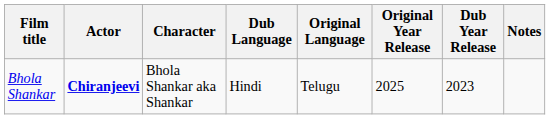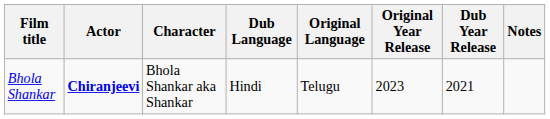Bhola Shankar | Original Year Release: 2025 -> 2023
Bhola Shankar | Dub Year Release: 2023 -> 2021
